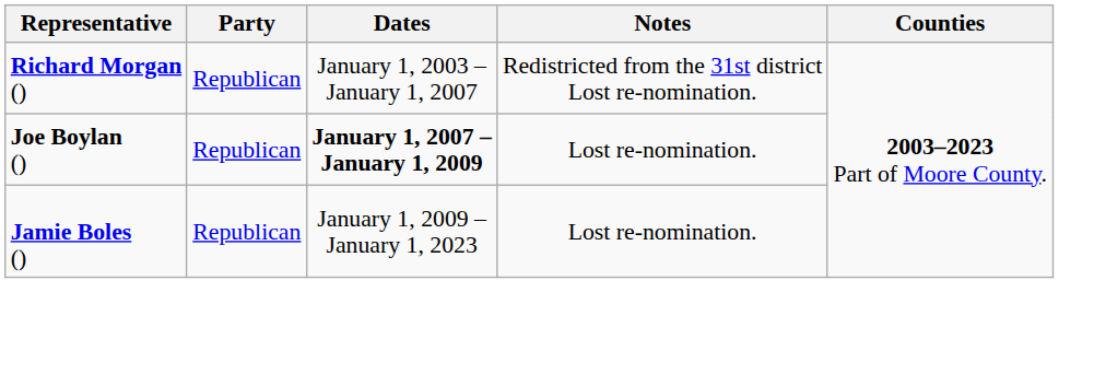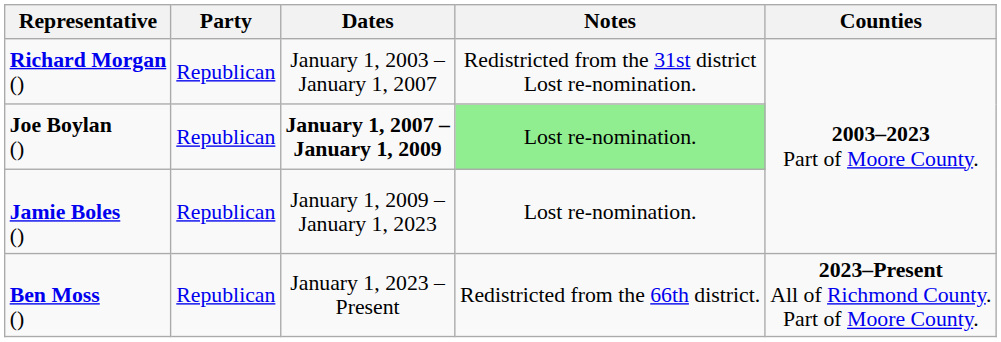Joe Boylan () | Notes: no background -> lightgreen background
+ row: Ben Moss () | Republican | January 1, 2023 – Present | Redistricted from the 66th district. | 2023–Present All of Richmond County. Part of Moore County.
